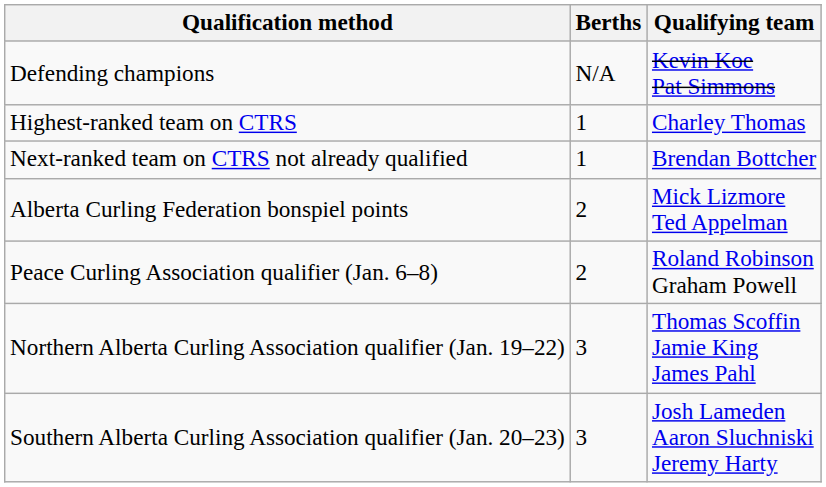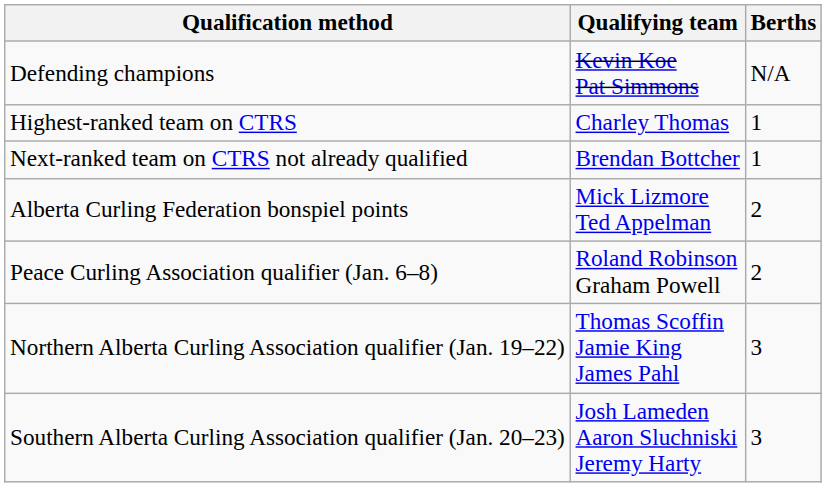columns swapped: Berths <-> Qualifying team
